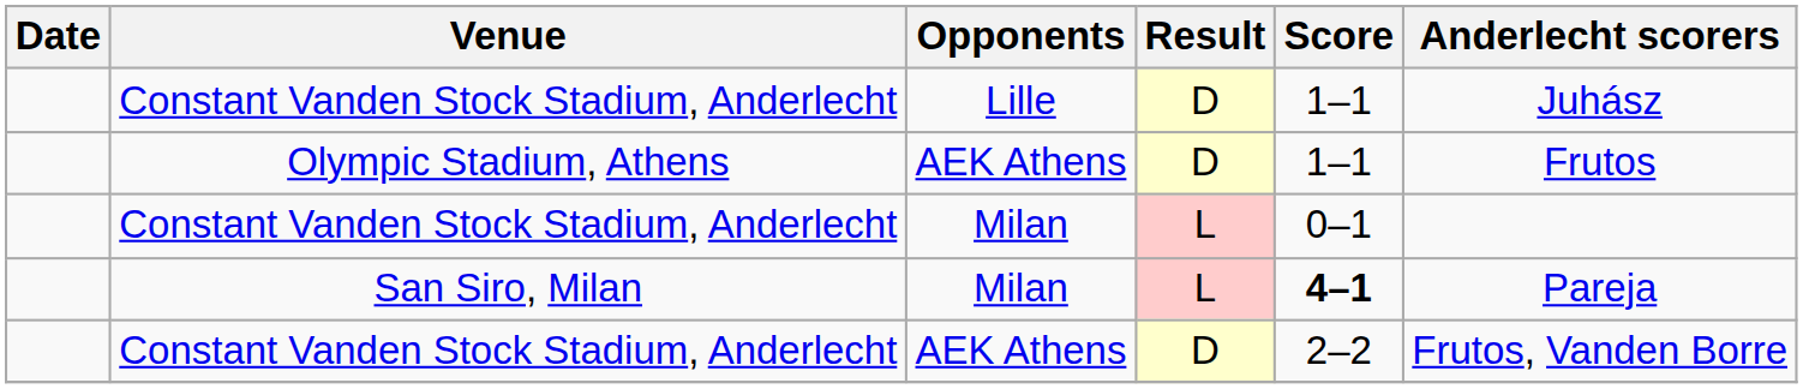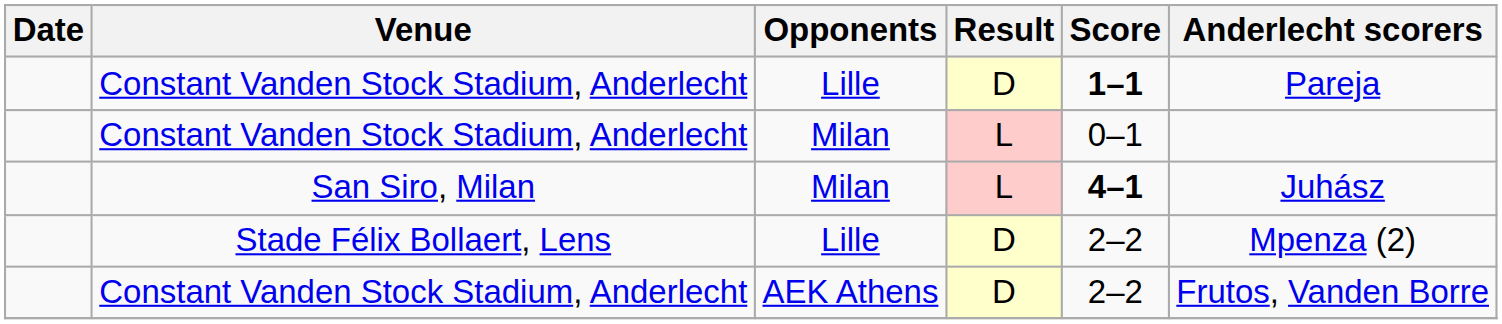Constant Vanden Stock Stadium, Anderlecht / Lille | Score: normal -> bold
Constant Vanden Stock Stadium, Anderlecht / Lille | Anderlecht scorers: Juhász -> Pareja
- row: Olympic Stadium, Athens | AEK Athens | D | 1–1 | Frutos
San Siro, Milan | Anderlecht scorers: Pareja -> Juhász
+ row: Stade Félix Bollaert, Lens | Lille | D | 2–2 | Mpenza (2)
